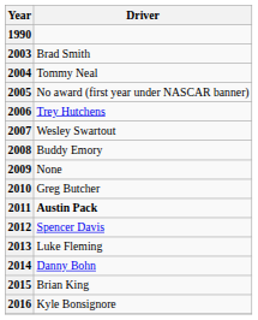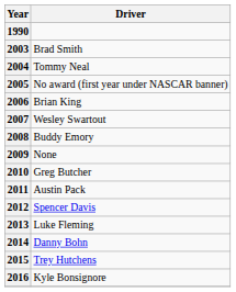2006 | Driver: Trey Hutchens -> Brian King
2011 | Driver: bold -> normal
2015 | Driver: Brian King -> Trey Hutchens
